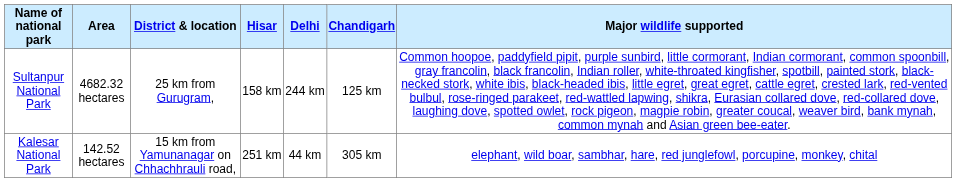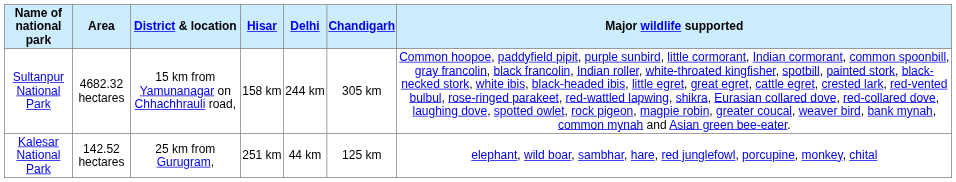Sultanpur National Park | District & location: 25 km from Gurugram, -> 15 km from Yamunanagar on Chhachhrauli road,
Sultanpur National Park | Chandigarh: 125 km -> 305 km
Kalesar National Park | District & location: 15 km from Yamunanagar on Chhachhrauli road, -> 25 km from Gurugram,
Kalesar National Park | Chandigarh: 305 km -> 125 km
